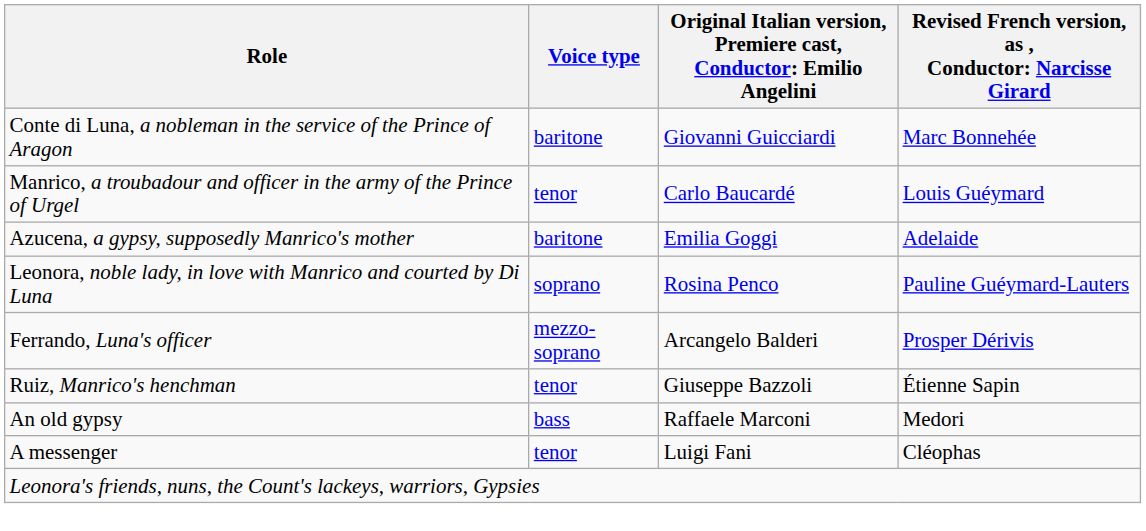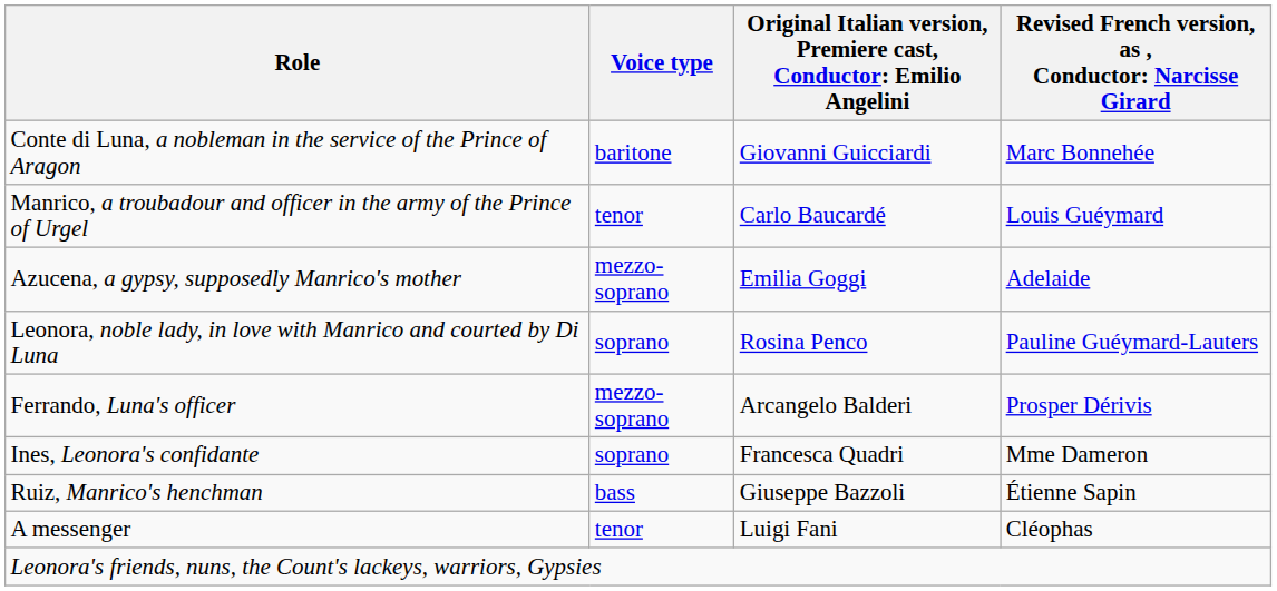Azucena, a gypsy, supposedly Manrico's mother | Voice type: baritone -> mezzo-soprano
+ row: Ines, Leonora's confidante | soprano | Francesca Quadri | Mme Dameron
Ruiz, Manrico's henchman | Voice type: tenor -> bass
- row: An old gypsy | bass | Raffaele Marconi | Medori
